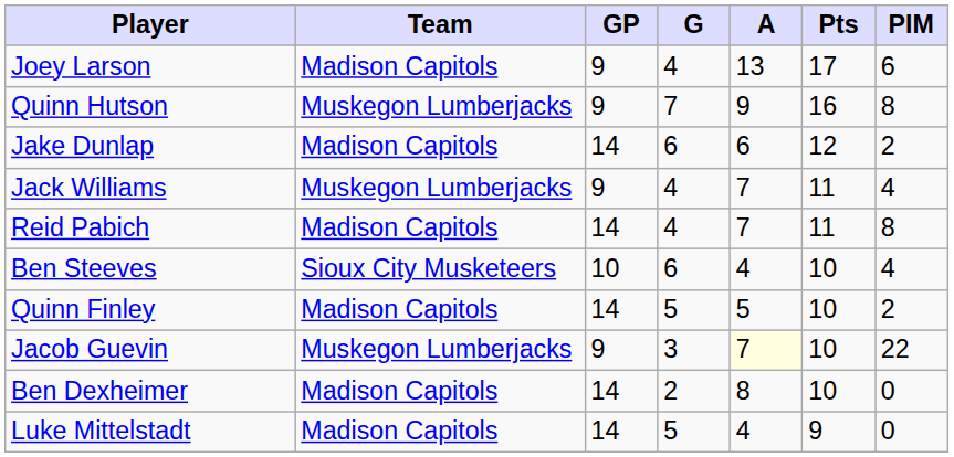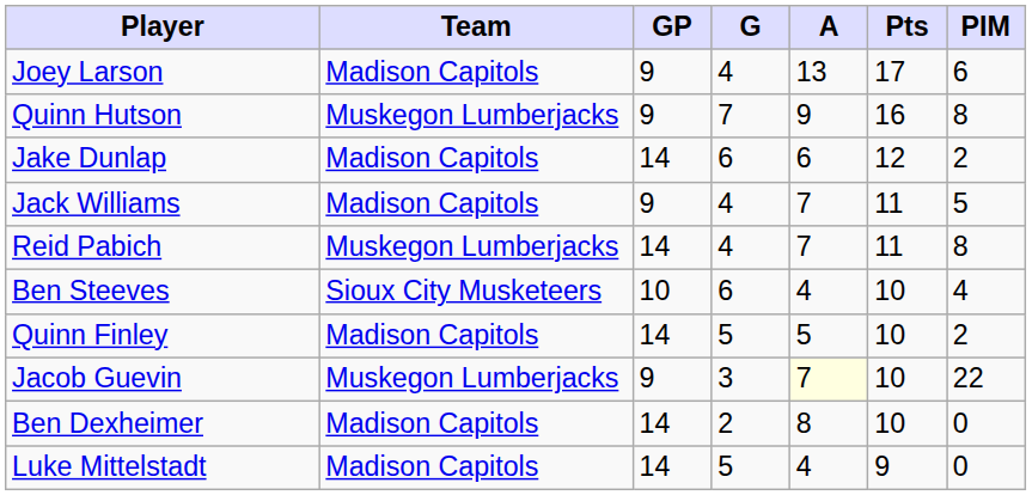Jack Williams | Team: Muskegon Lumberjacks -> Madison Capitols
Jack Williams | PIM: 4 -> 5
Reid Pabich | Team: Madison Capitols -> Muskegon Lumberjacks
